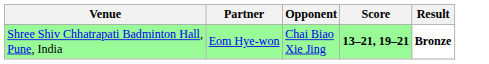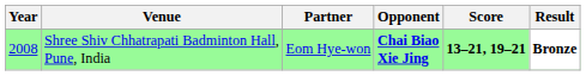+ column: Year | 2008
Shree Shiv Chhatrapati Badminton Hall, Pune, India | Opponent: normal -> bold
